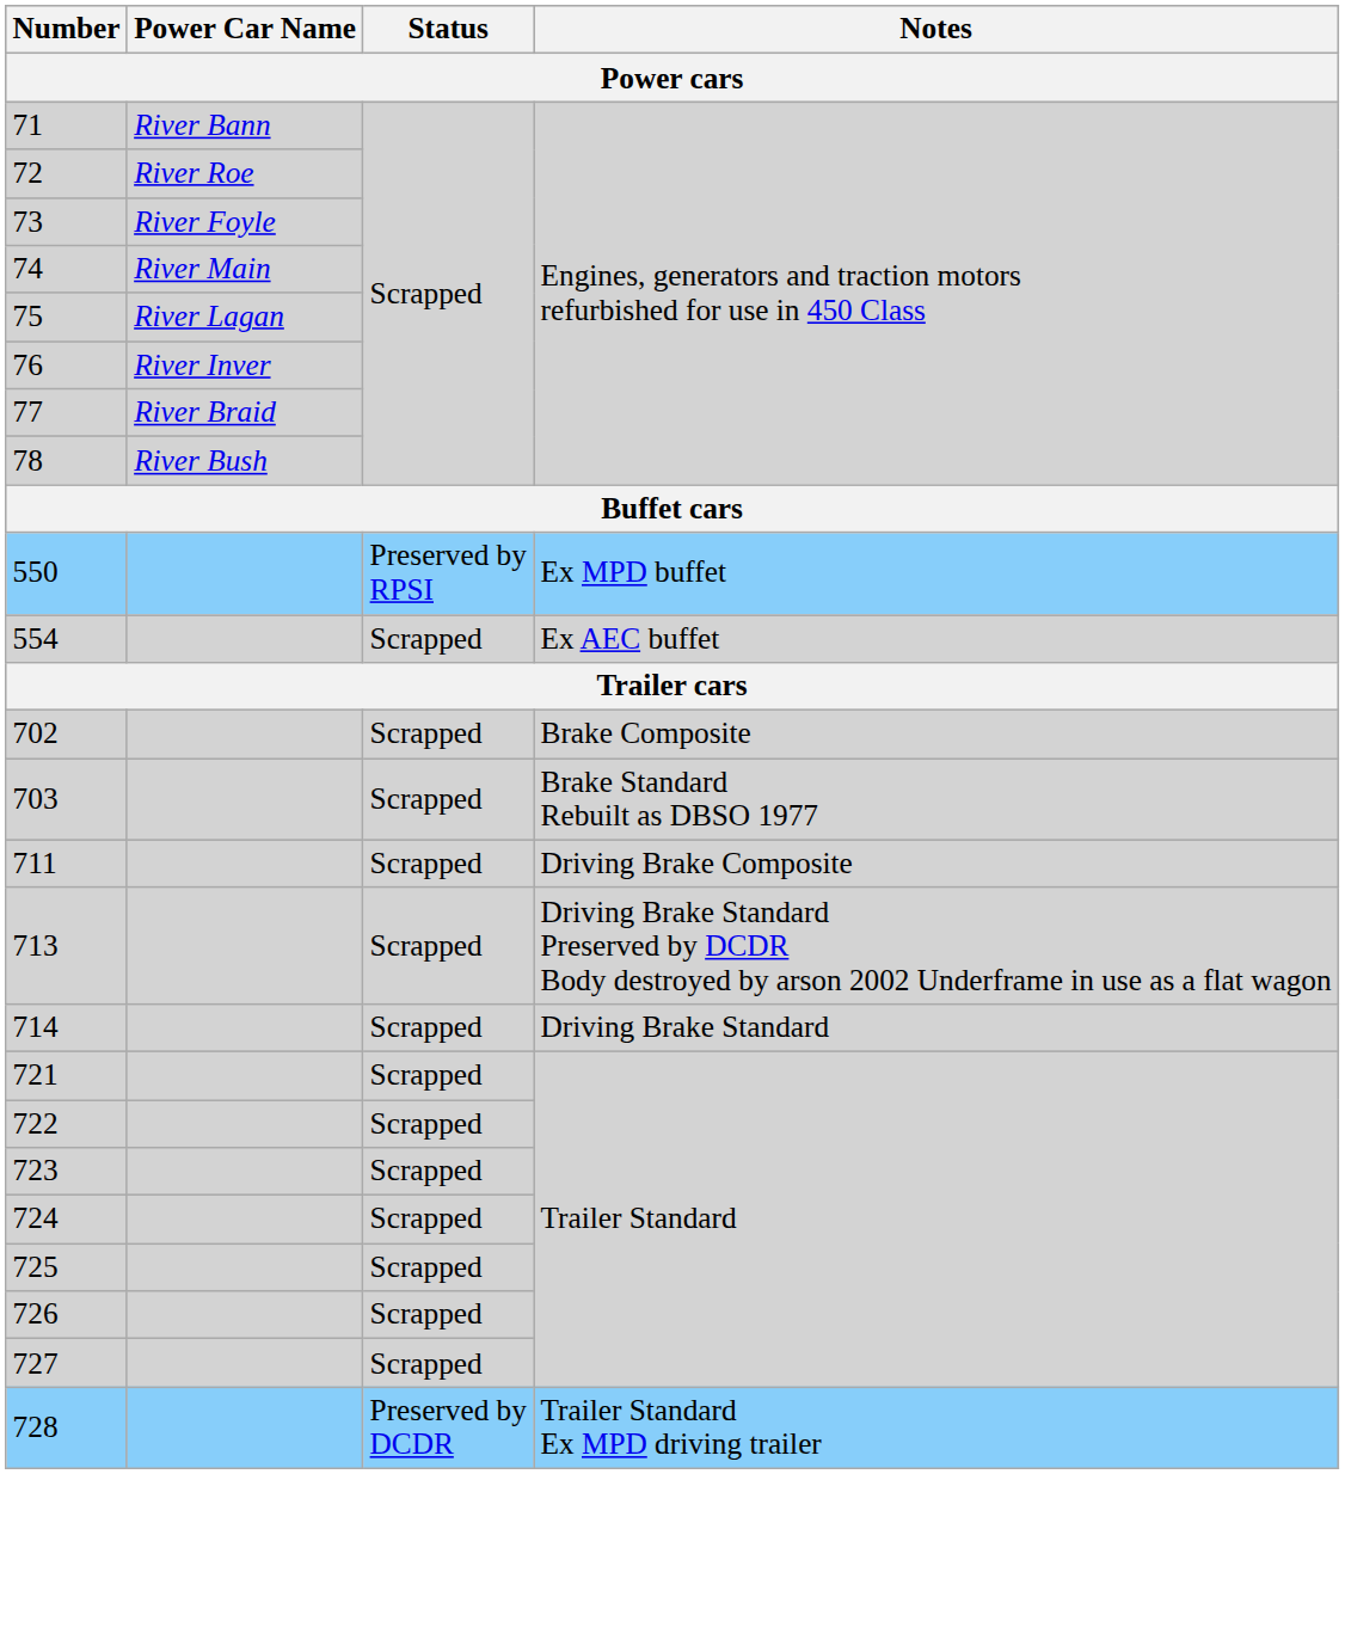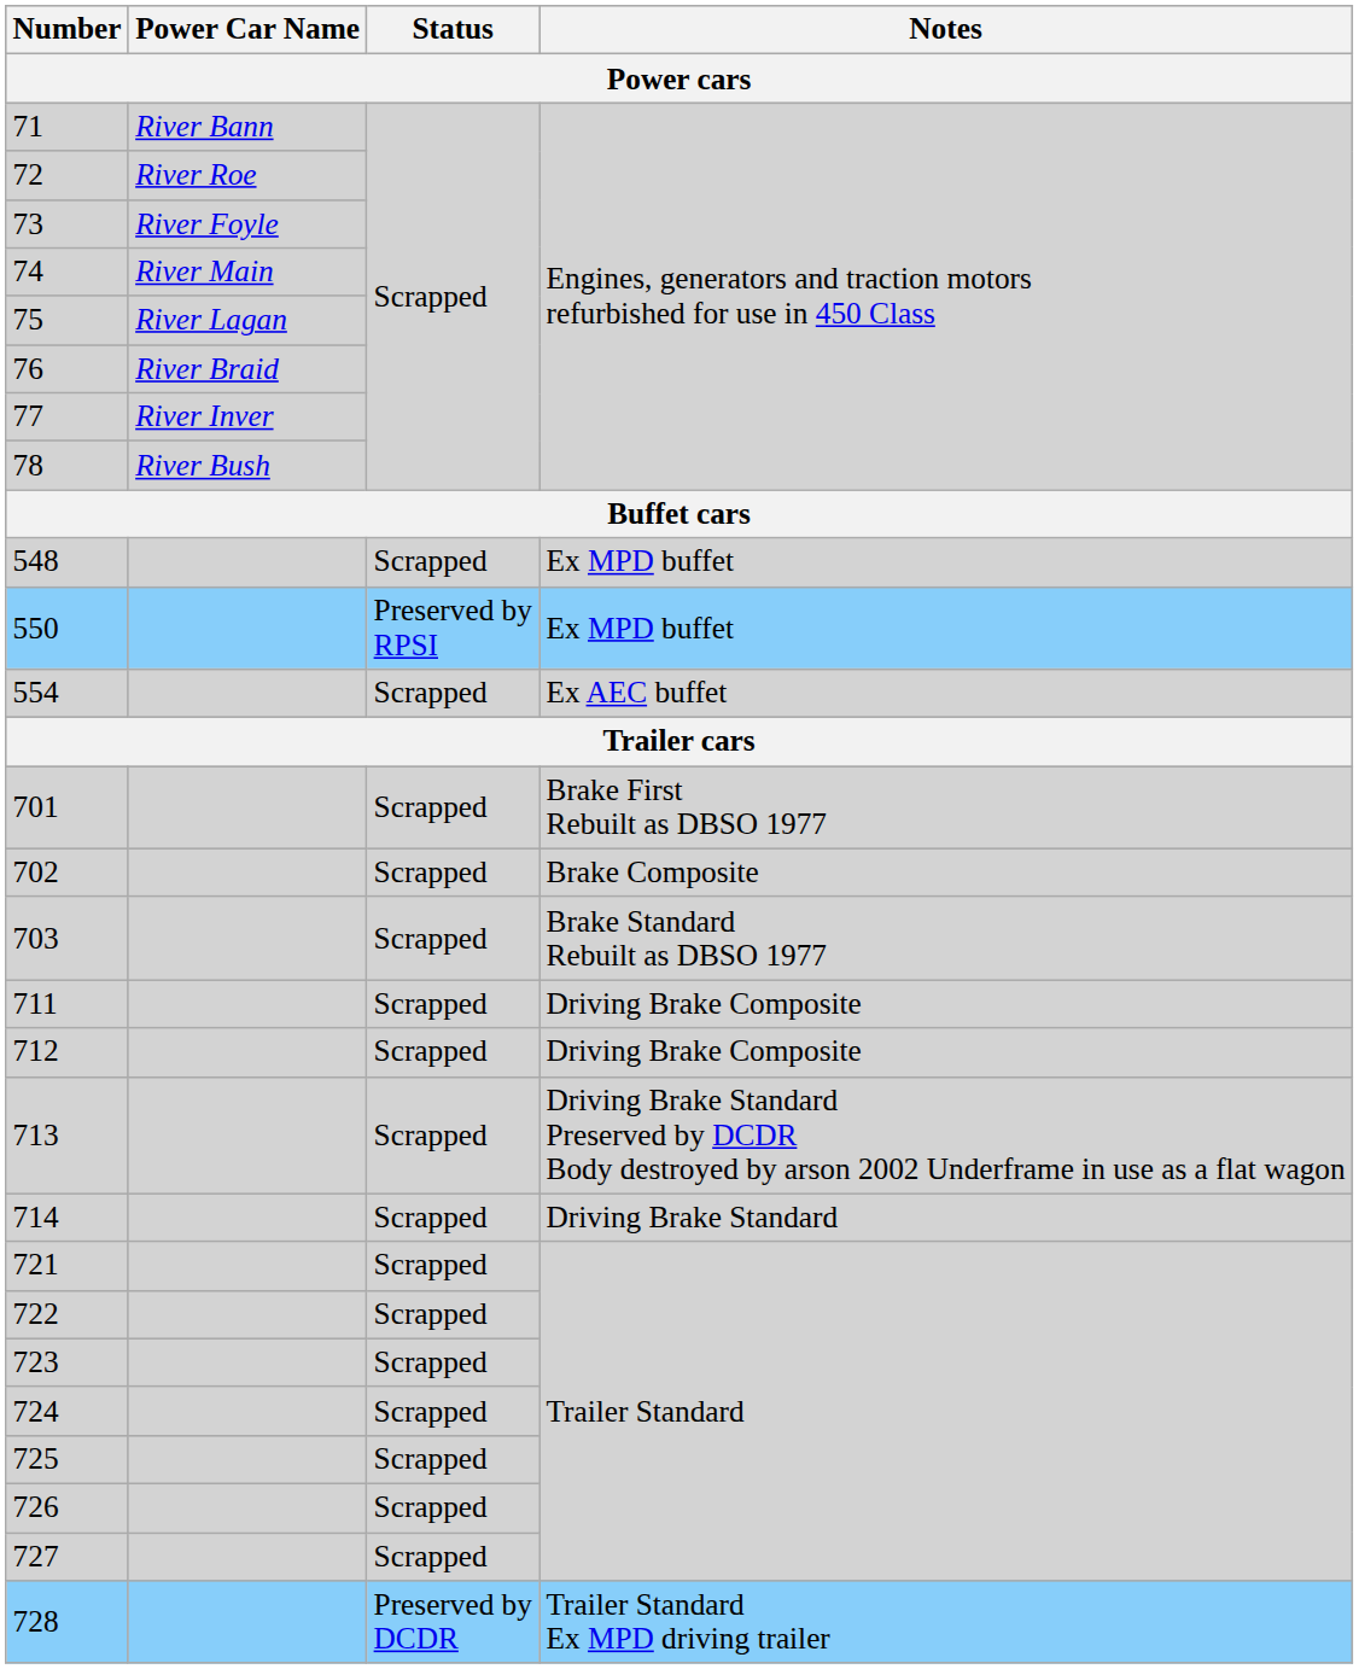76 | Power Car Name: River Inver -> River Braid
77 | Power Car Name: River Braid -> River Inver
+ row: 548 | Scrapped | Ex MPD buffet
+ row: 701 | Scrapped | Brake First Rebuilt as DBSO 1977
+ row: 712 | Scrapped | Driving Brake Composite
